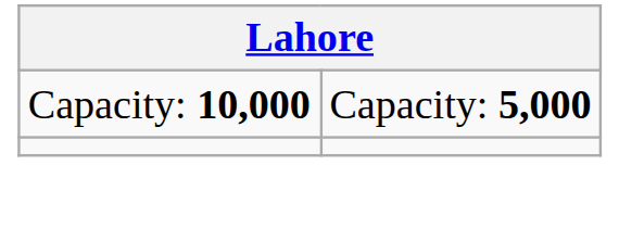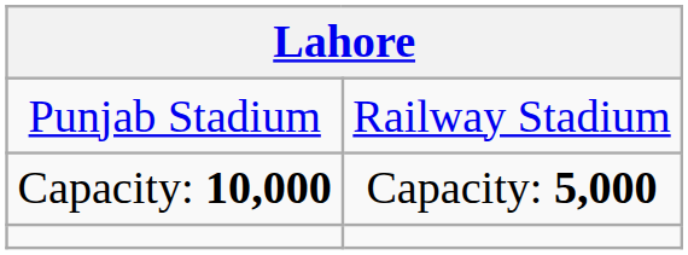+ row: Punjab Stadium | Railway Stadium
